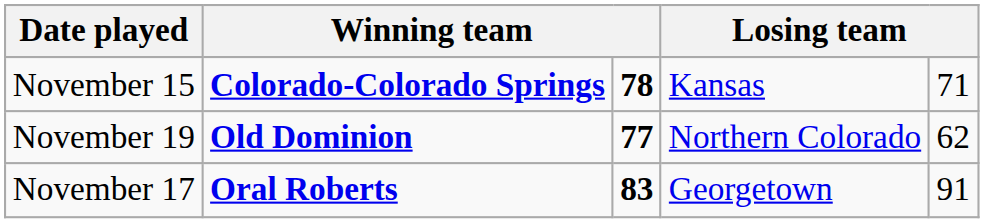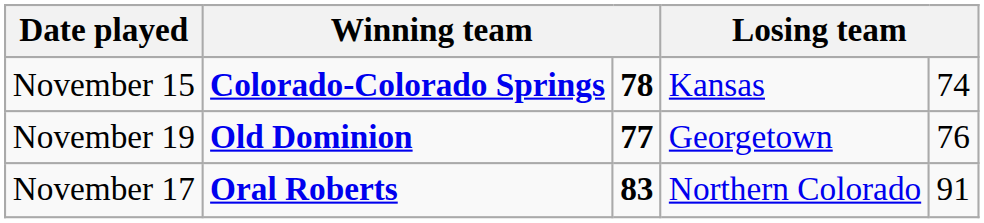November 15 | column 5: 71 -> 74
November 19 | column 4: Northern Colorado -> Georgetown
November 19 | column 5: 62 -> 76
November 17 | column 4: Georgetown -> Northern Colorado
